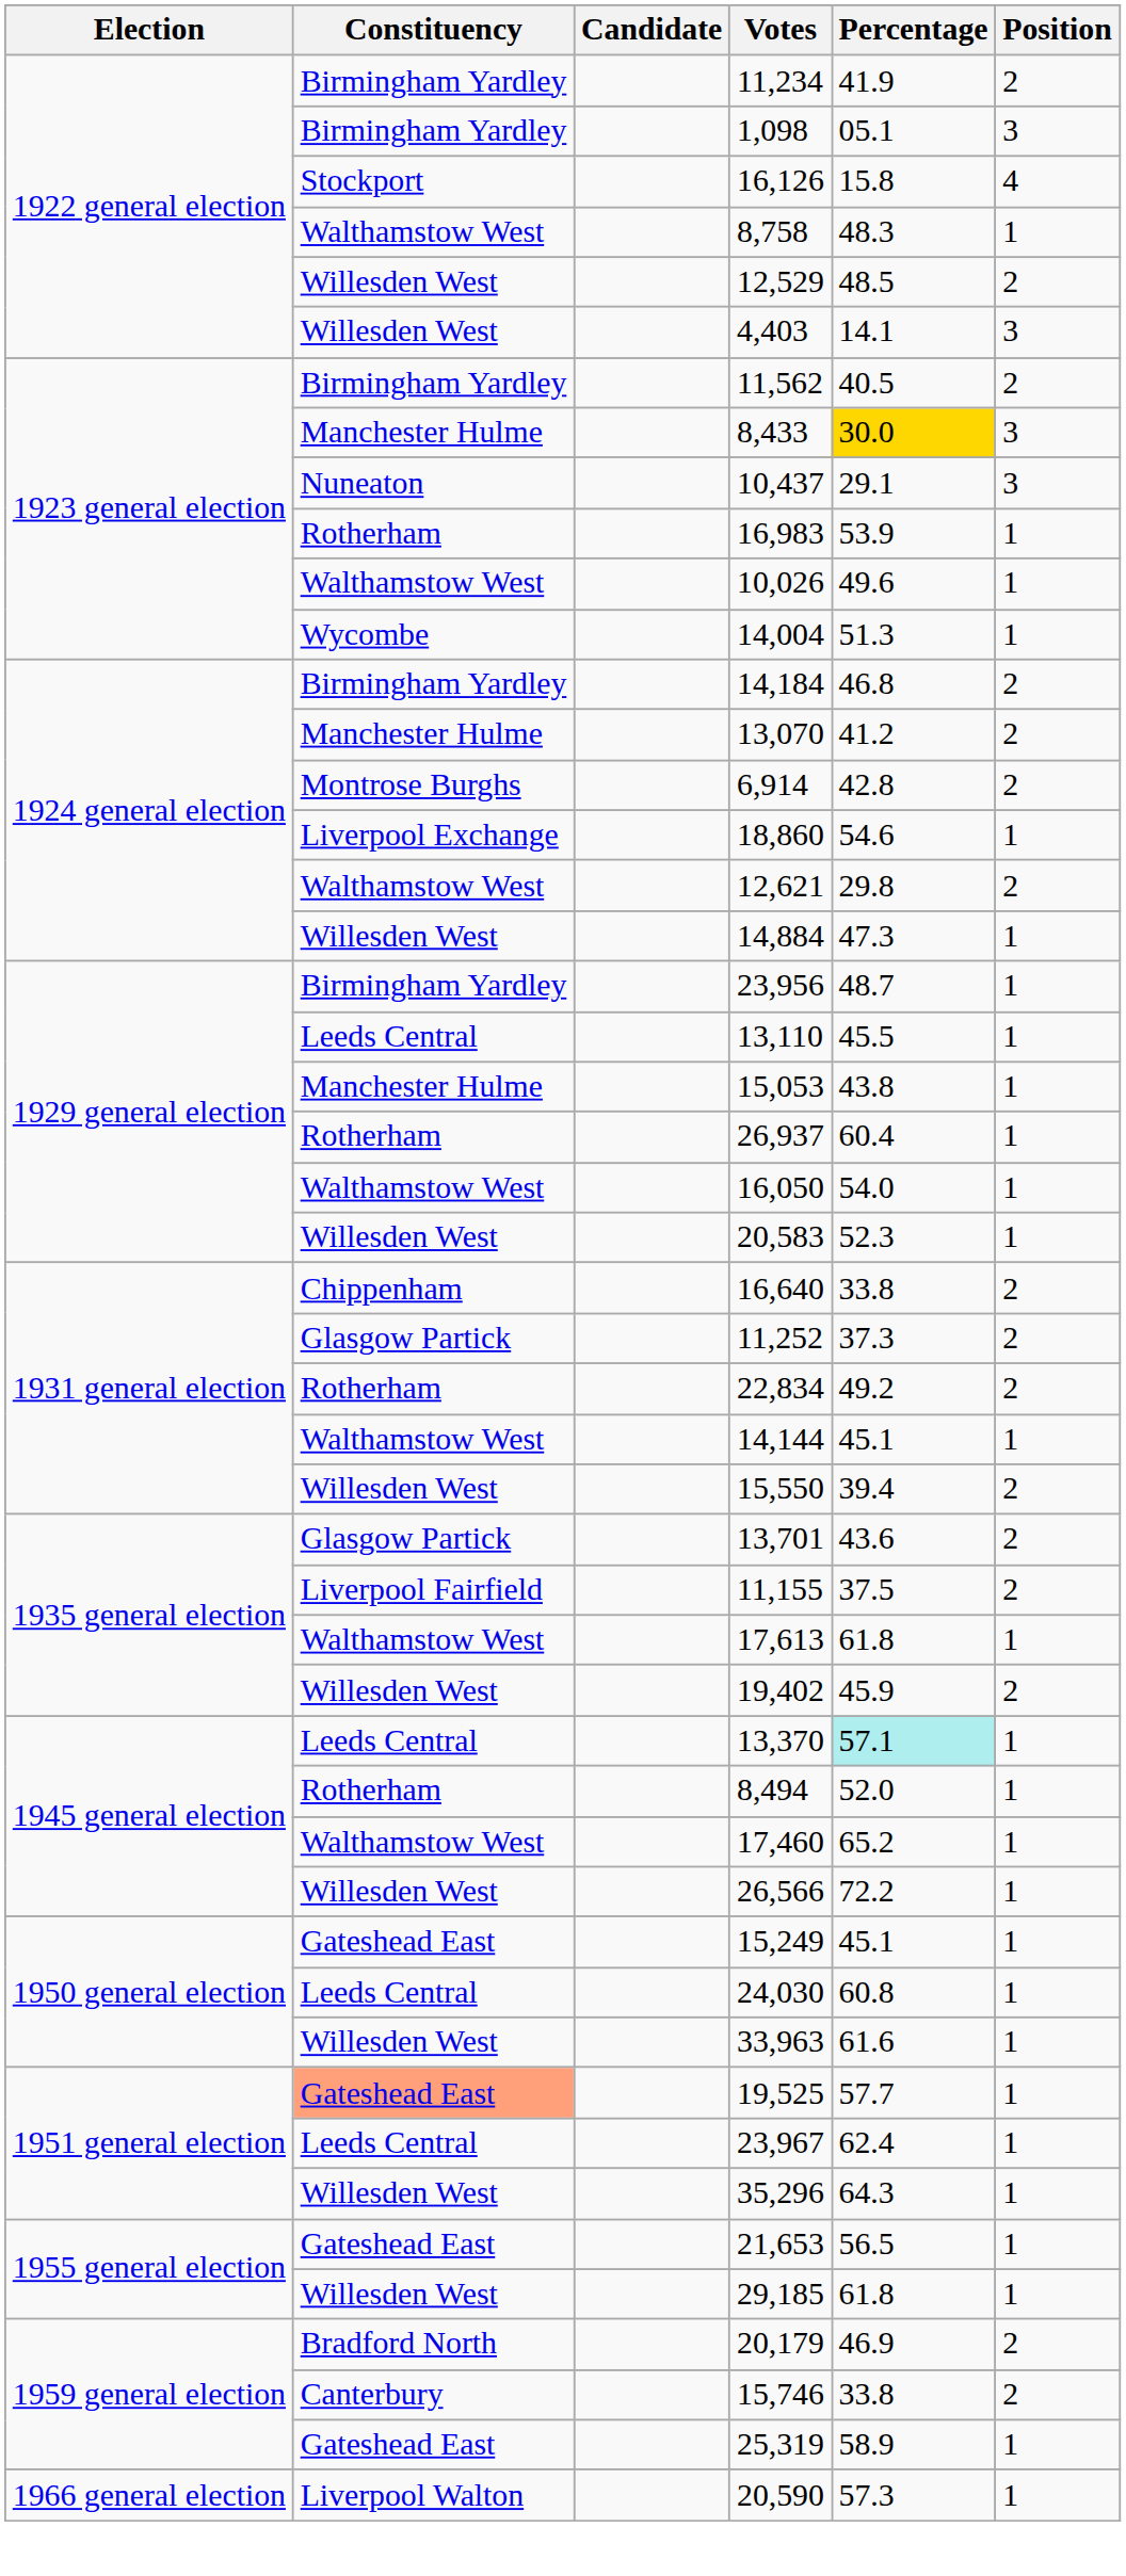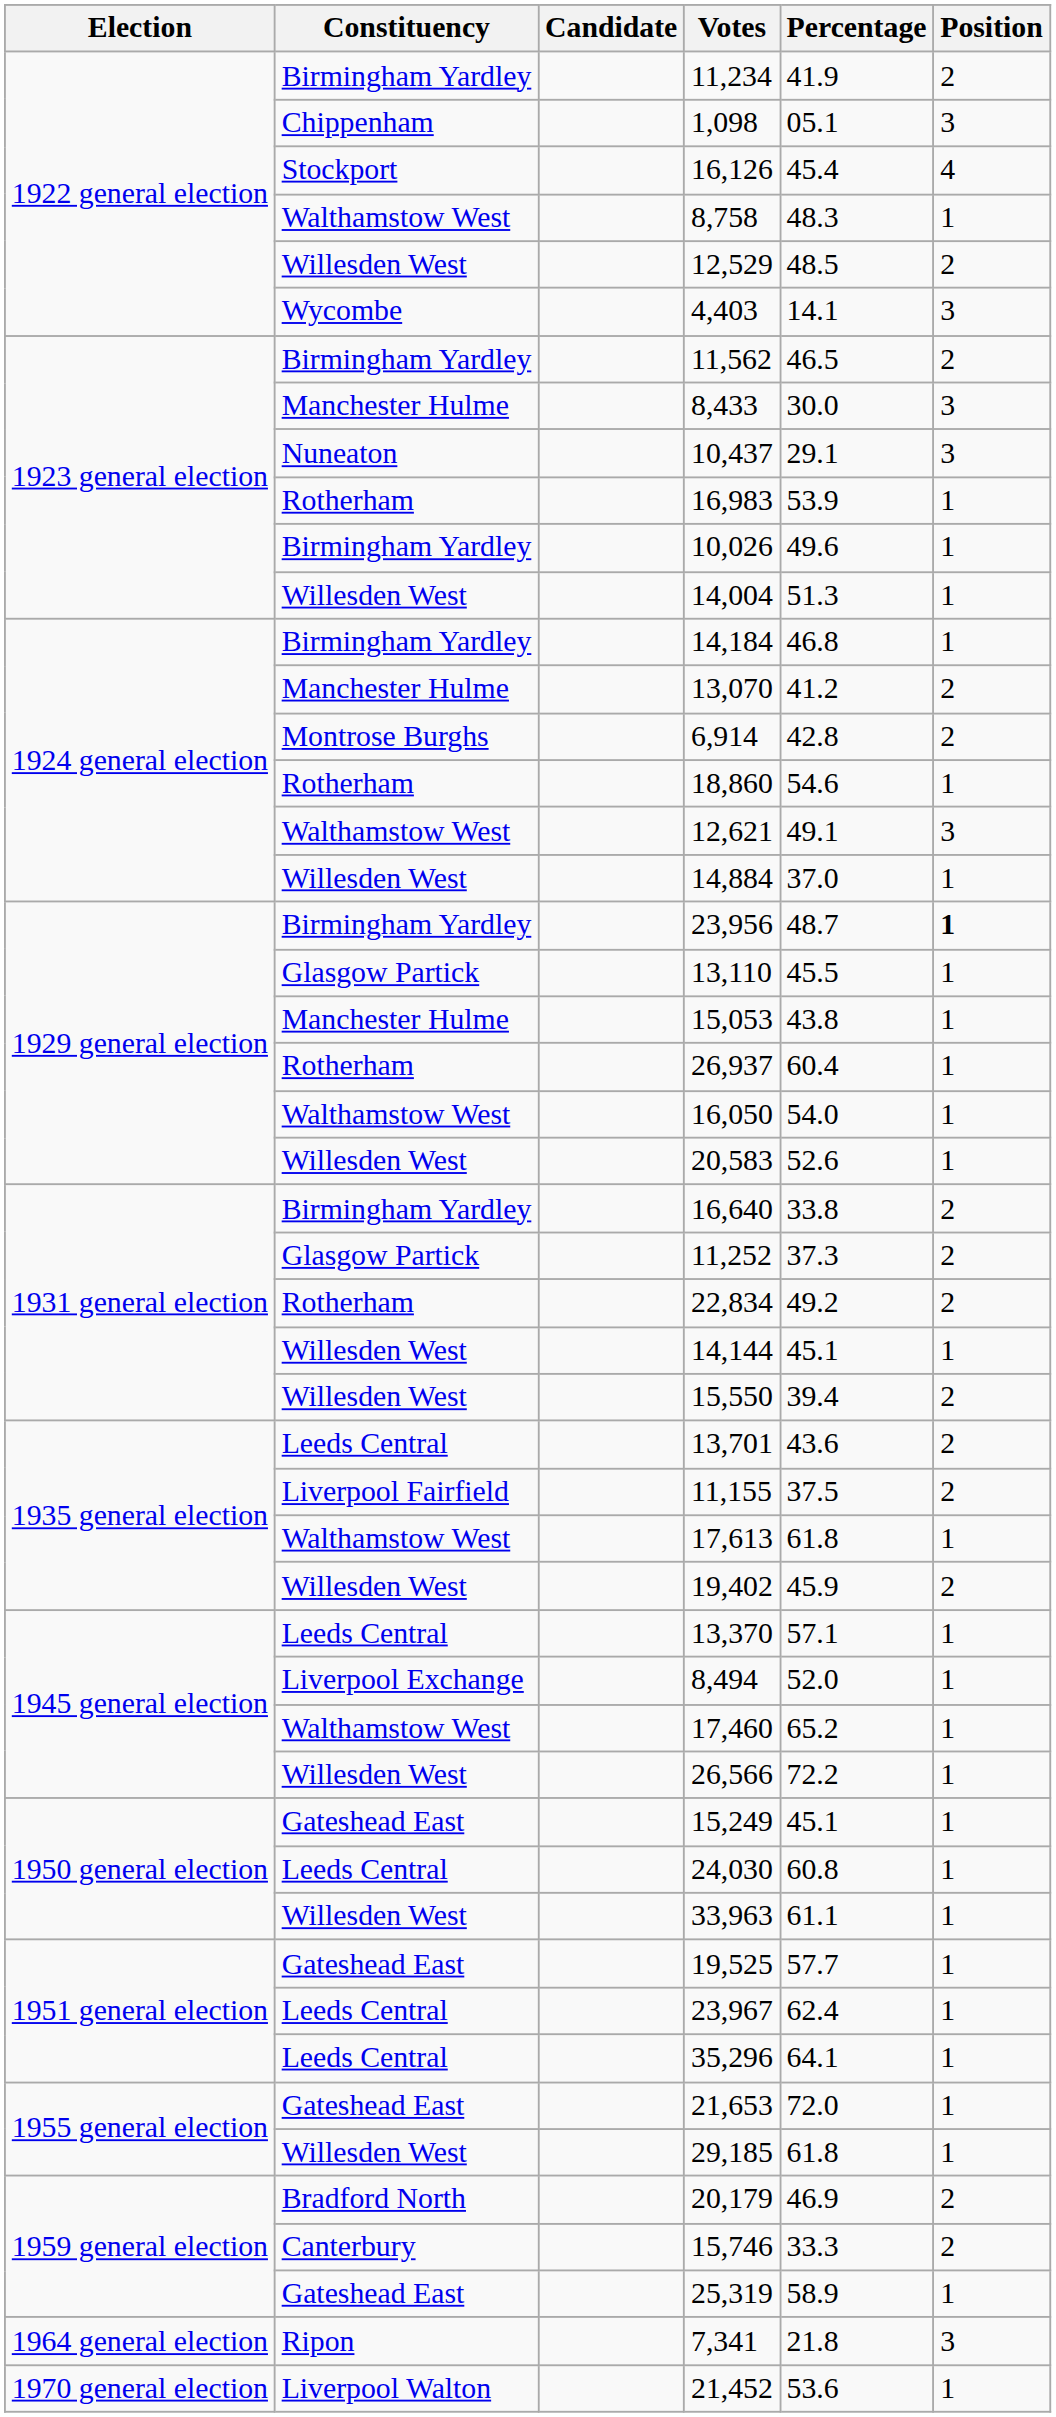1,098 | Constituency: Birmingham Yardley -> Chippenham
16,126 | Percentage: 15.8 -> 45.4
4,403 | Constituency: Willesden West -> Wycombe
11,562 | Percentage: 40.5 -> 46.5
8,433 | Percentage: gold background -> no background
10,026 | Constituency: Walthamstow West -> Birmingham Yardley
14,004 | Constituency: Wycombe -> Willesden West
14,184 | Position: 2 -> 1
18,860 | Constituency: Liverpool Exchange -> Rotherham
12,621 | Percentage: 29.8 -> 49.1
12,621 | Position: 2 -> 3
14,884 | Percentage: 47.3 -> 37.0
23,956 | Position: normal -> bold
13,110 | Constituency: Leeds Central -> Glasgow Partick
20,583 | Percentage: 52.3 -> 52.6
16,640 | Constituency: Chippenham -> Birmingham Yardley
14,144 | Constituency: Walthamstow West -> Willesden West
13,701 | Constituency: Glasgow Partick -> Leeds Central
13,370 | Percentage: paleturquoise background -> no background
8,494 | Constituency: Rotherham -> Liverpool Exchange
33,963 | Percentage: 61.6 -> 61.1
19,525 | Constituency: lightsalmon background -> no background
35,296 | Constituency: Willesden West -> Leeds Central
35,296 | Percentage: 64.3 -> 64.1
21,653 | Percentage: 56.5 -> 72.0
15,746 | Percentage: 33.8 -> 33.3
+ row: 1964 general election | Ripon | 7,341 | 21.8 | 3
- row: 1966 general election | Liverpool Walton | 20,590 | 57.3 | 1
+ row: 1970 general election | Liverpool Walton | 21,452 | 53.6 | 1
